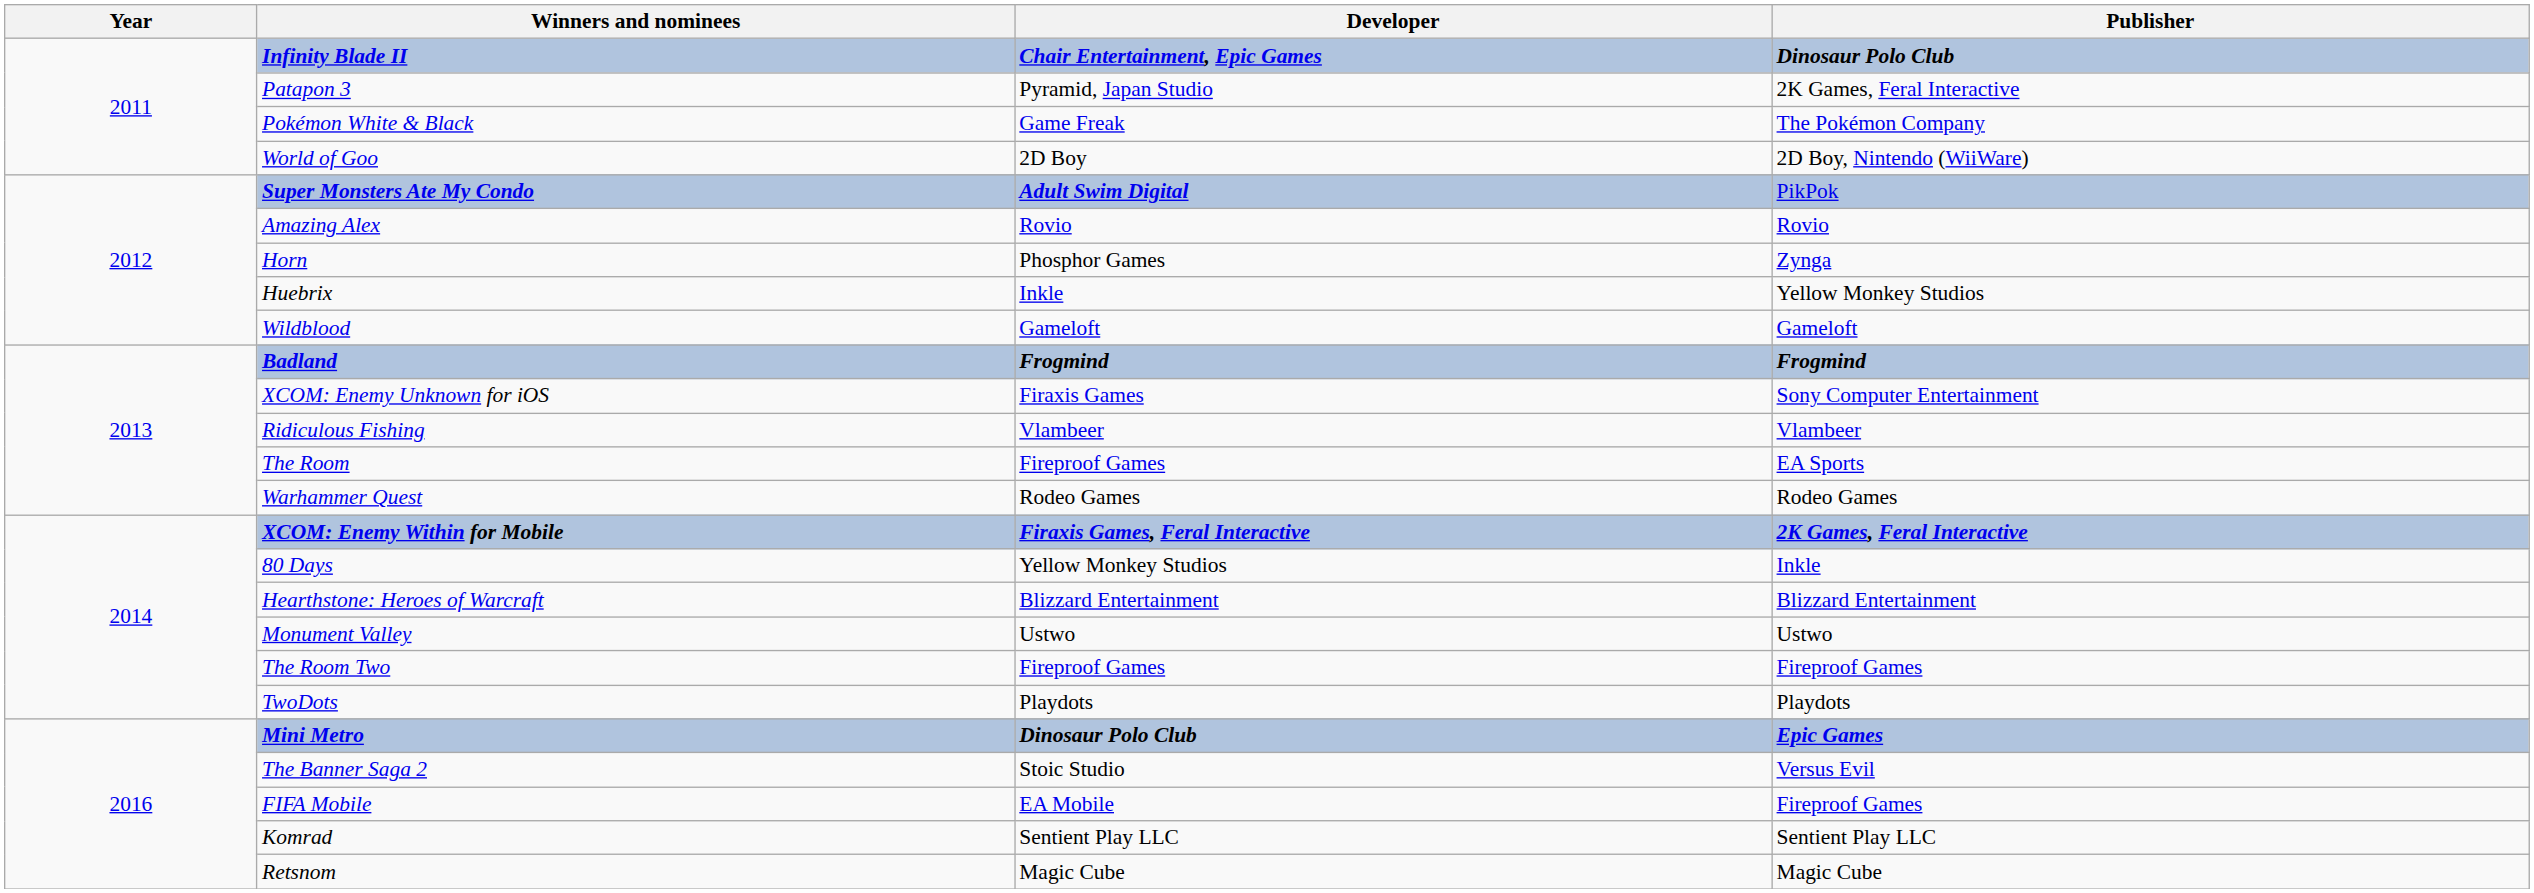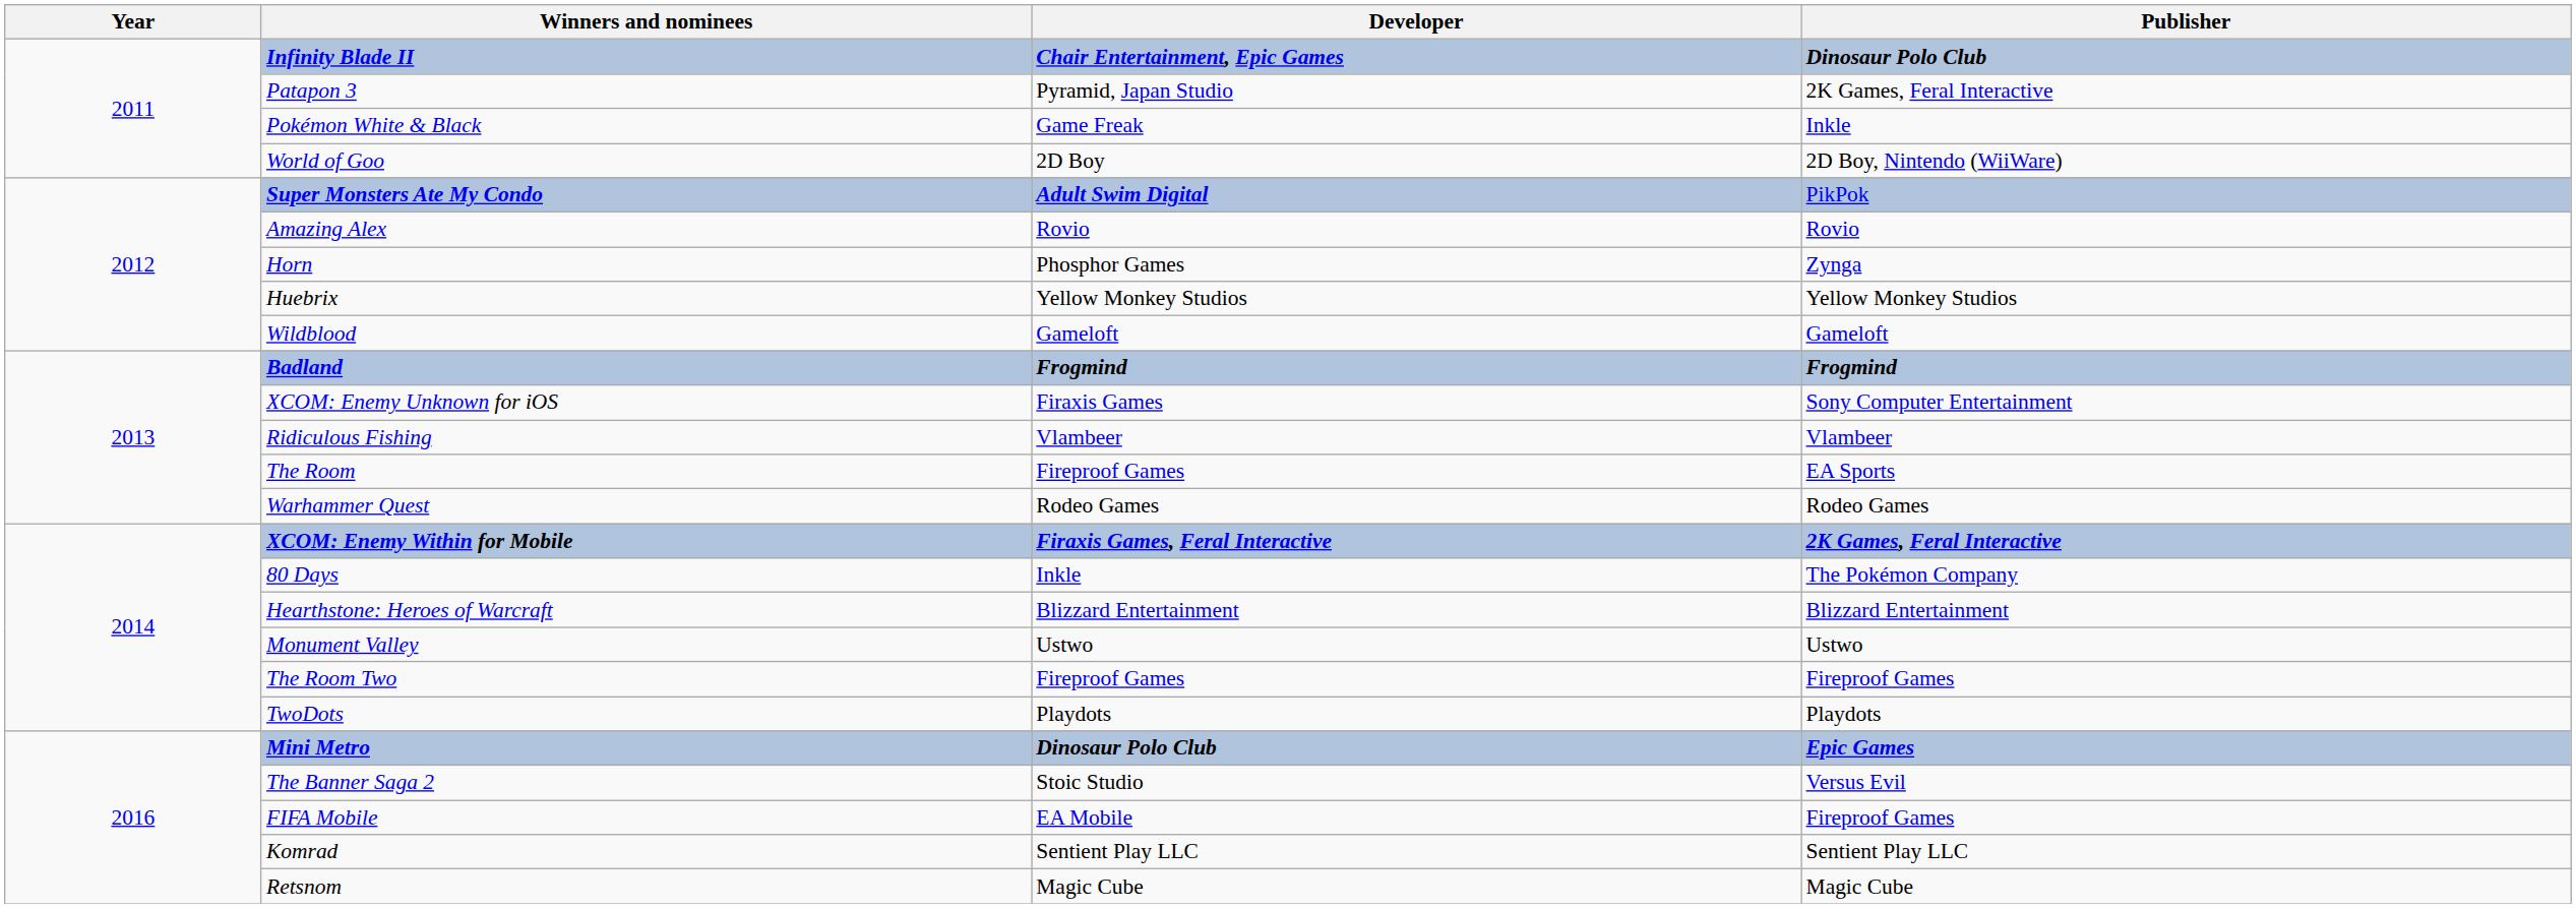Pokémon White & Black | Publisher: The Pokémon Company -> Inkle
Huebrix | Developer: Inkle -> Yellow Monkey Studios
80 Days | Developer: Yellow Monkey Studios -> Inkle
80 Days | Publisher: Inkle -> The Pokémon Company
